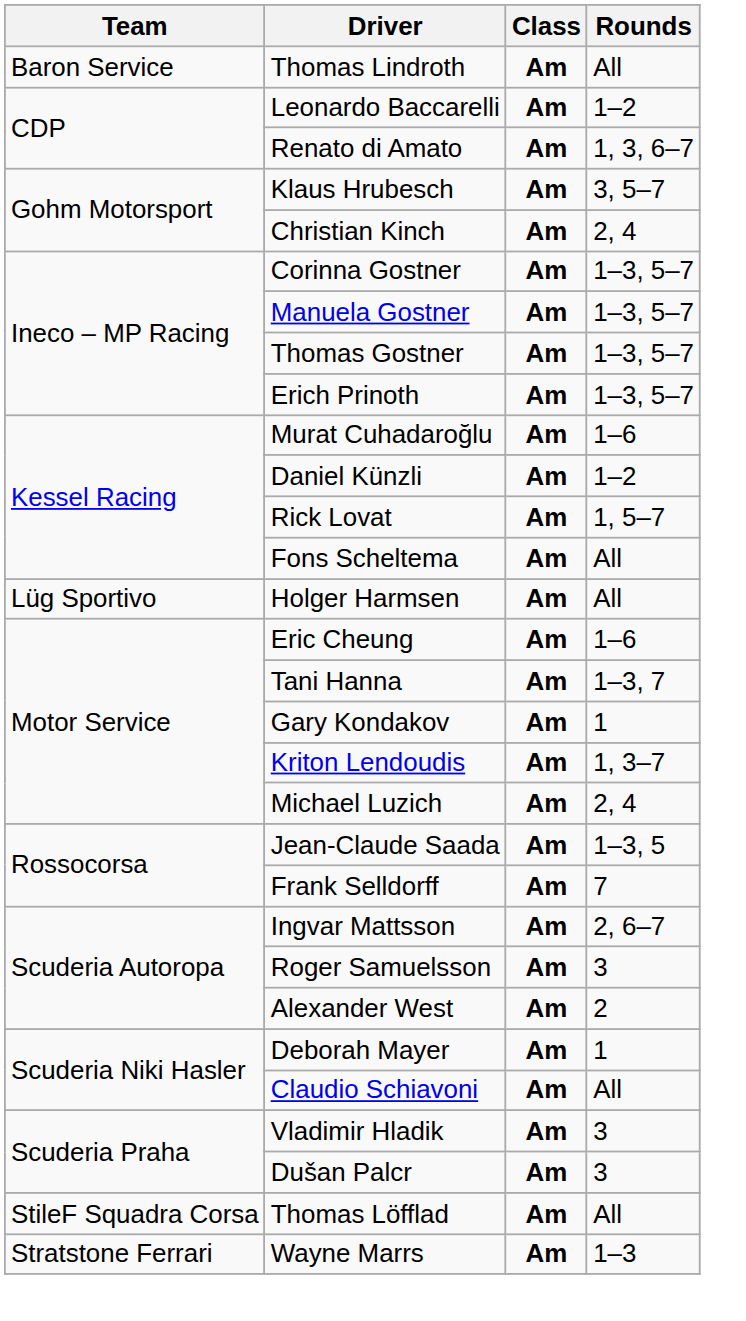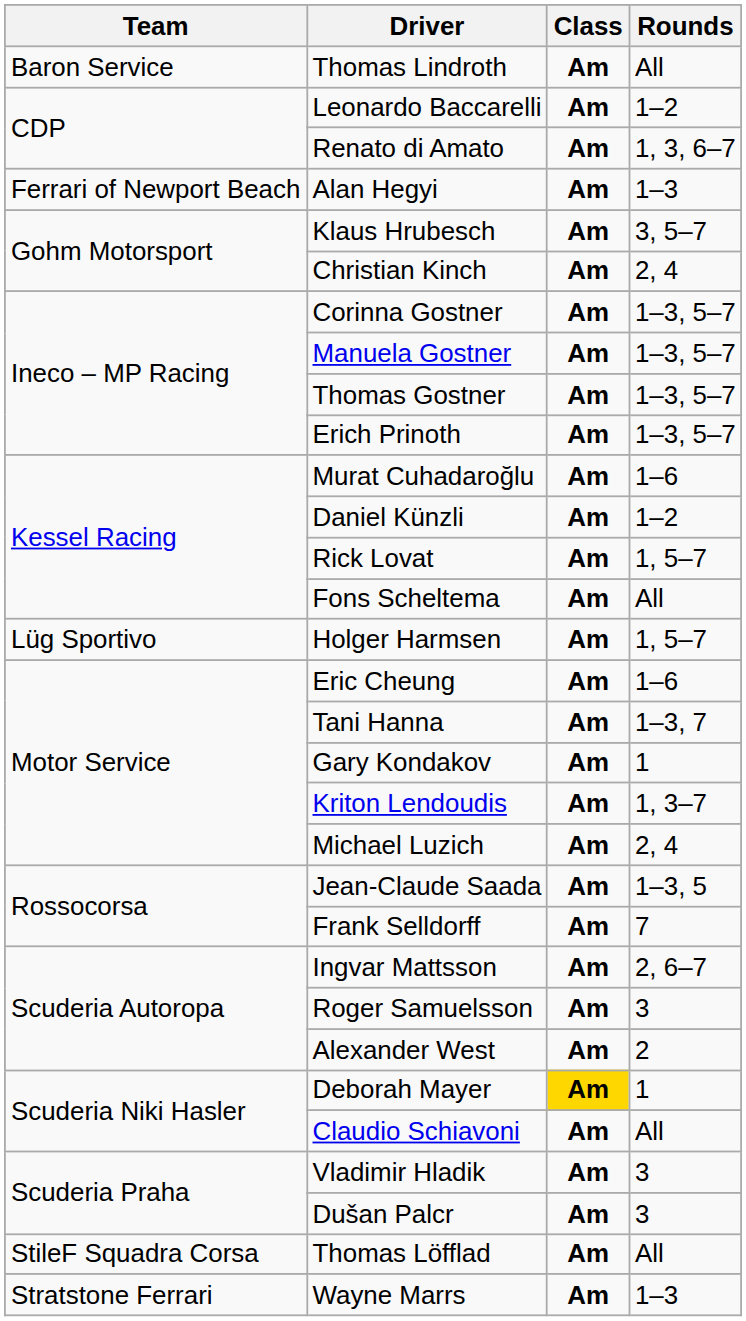+ row: Ferrari of Newport Beach | Alan Hegyi | Am | 1–3
Holger Harmsen | Rounds: All -> 1, 5–7
Deborah Mayer | Class: no background -> gold background
